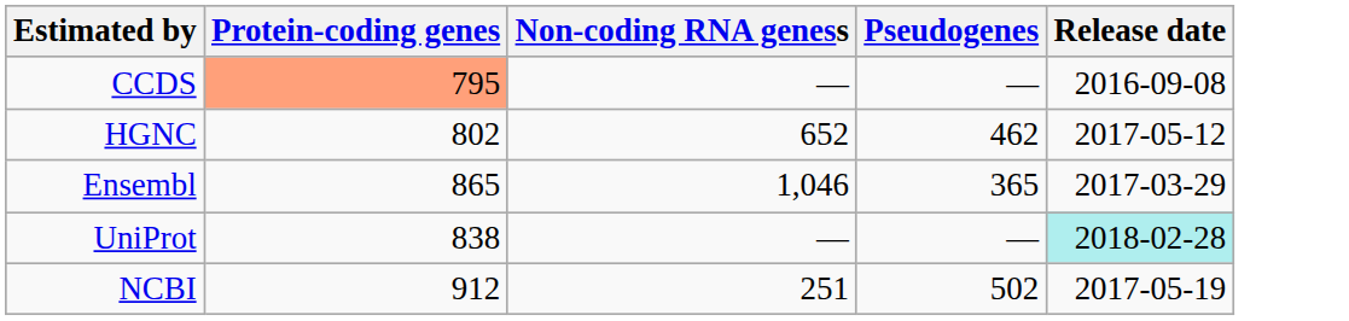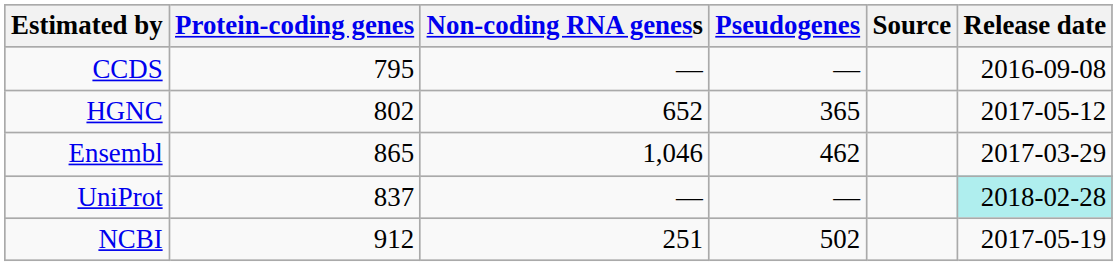+ column: Source
CCDS | Protein-coding genes: lightsalmon background -> no background
HGNC | Pseudogenes: 462 -> 365
Ensembl | Pseudogenes: 365 -> 462
UniProt | Protein-coding genes: 838 -> 837
